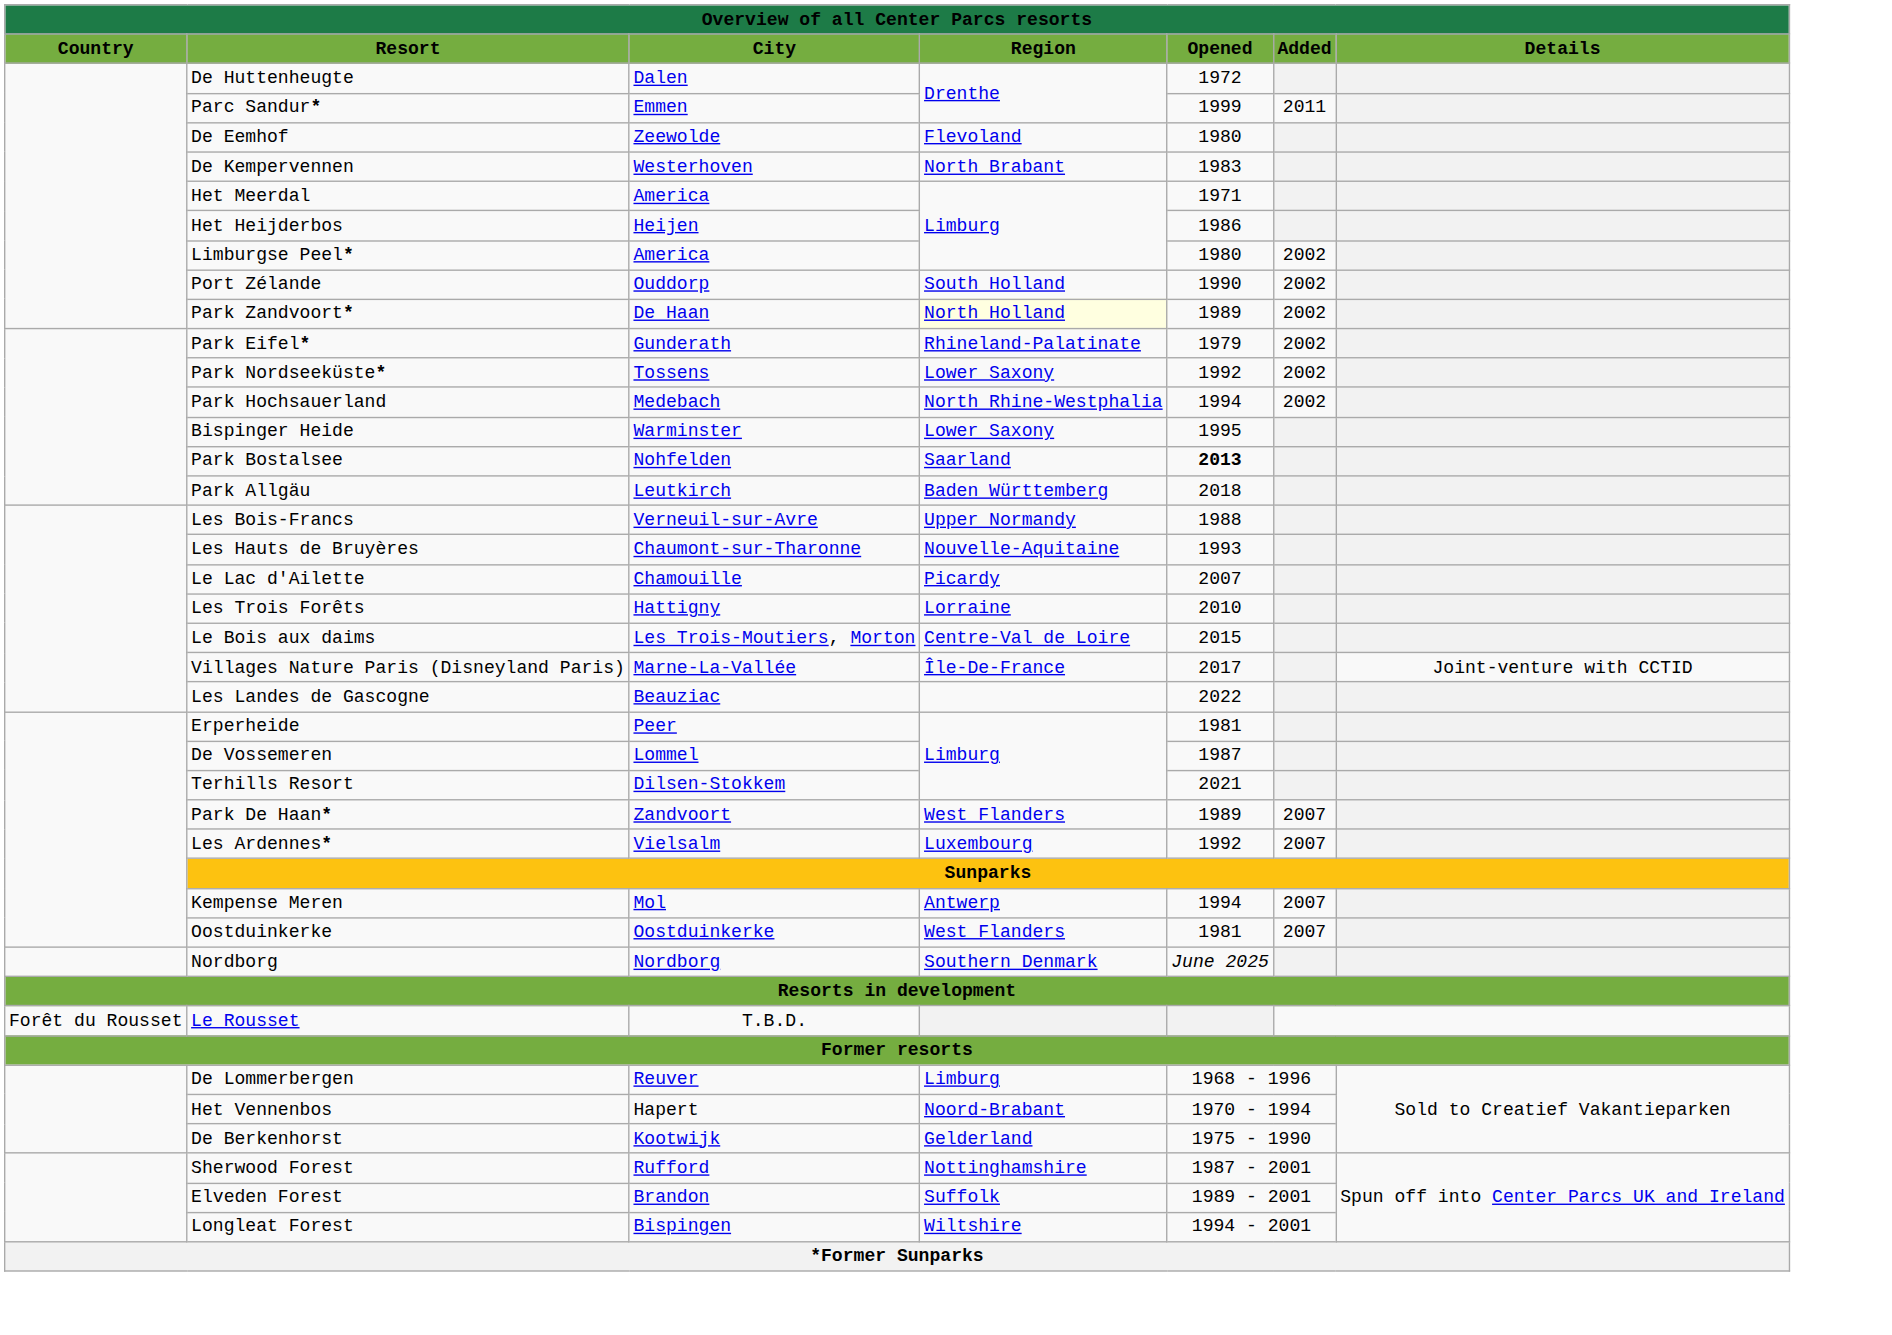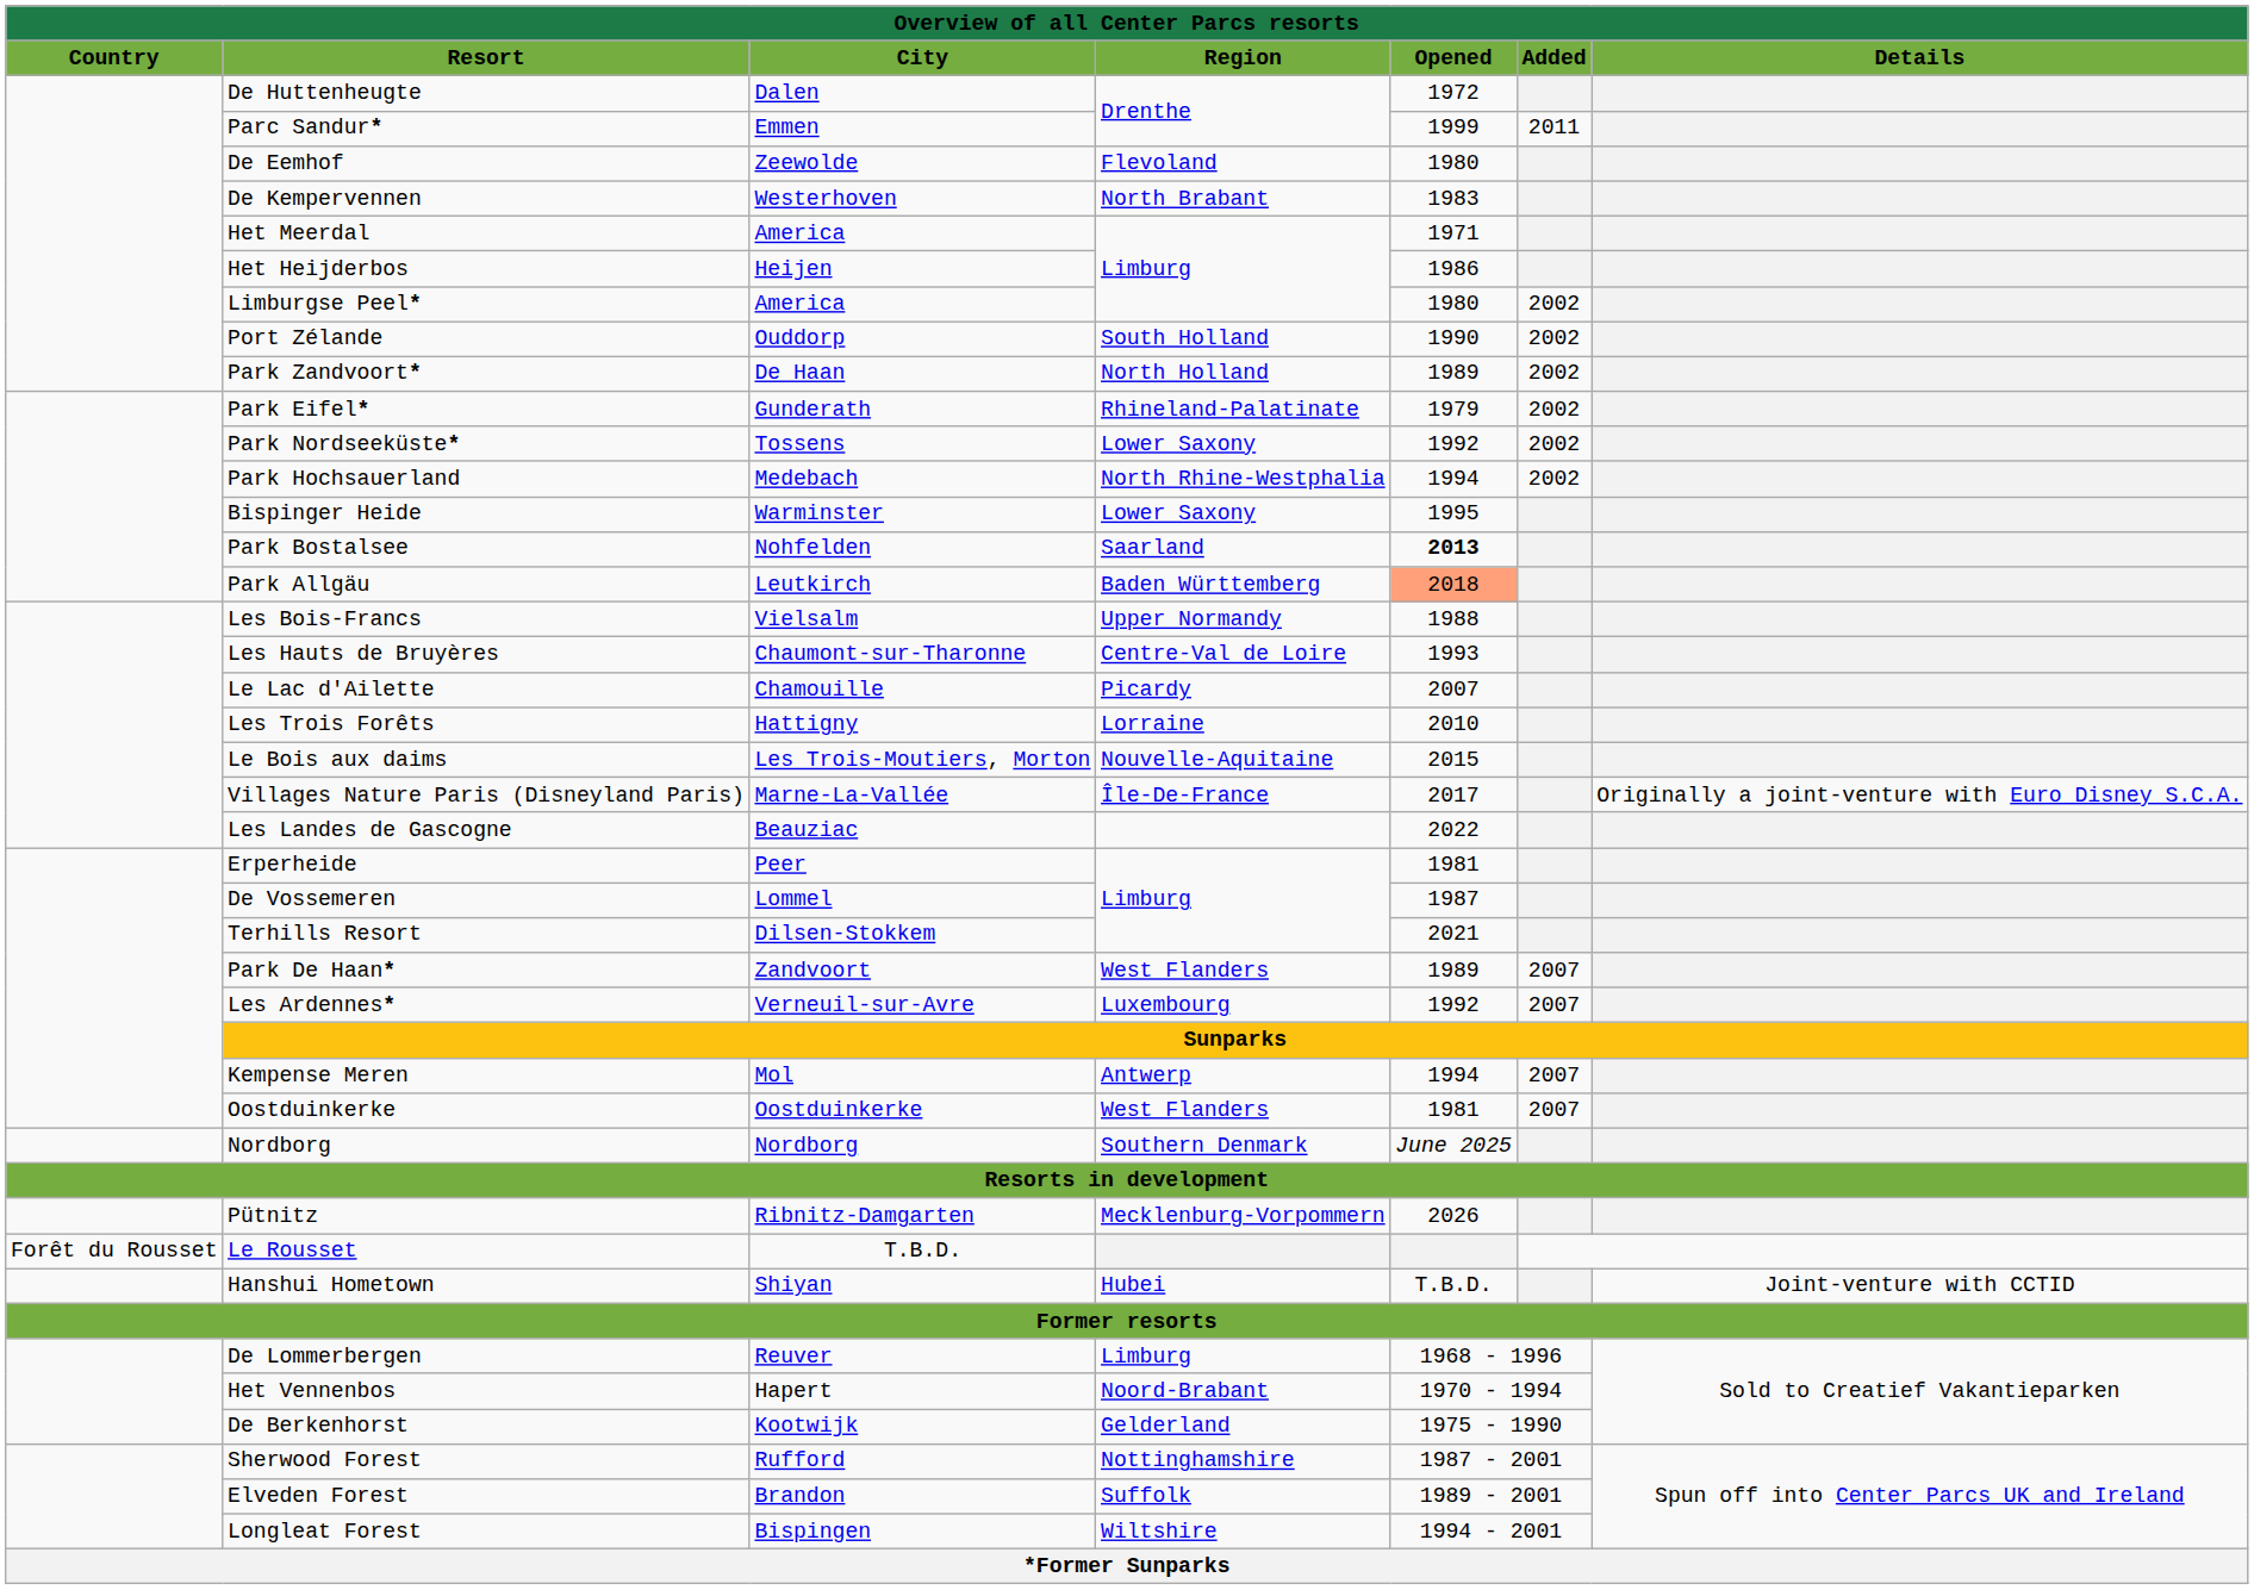Park Zandvoort* | Region: lightyellow background -> no background
Park Allgäu | Opened: no background -> lightsalmon background
Les Bois-Francs | City: Verneuil-sur-Avre -> Vielsalm
Les Hauts de Bruyères | Region: Nouvelle-Aquitaine -> Centre-Val de Loire
Le Bois aux daims | Region: Centre-Val de Loire -> Nouvelle-Aquitaine
Villages Nature Paris (Disneyland Paris) | Details: Joint-venture with CCTID -> Originally a joint-venture with Euro Disney S.C.A.
Les Ardennes* | City: Vielsalm -> Verneuil-sur-Avre
+ row: Pütnitz | Ribnitz-Damgarten | Mecklenburg-Vorpommern | 2026
+ row: Hanshui Hometown | Shiyan | Hubei | T.B.D. | Joint-venture with CCTID
